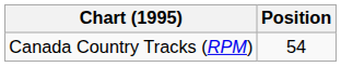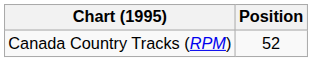Canada Country Tracks (RPM) | Position: 54 -> 52
